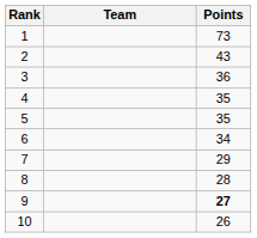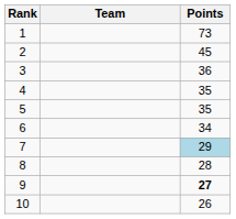2 | Points: 43 -> 45
7 | Points: no background -> lightblue background
